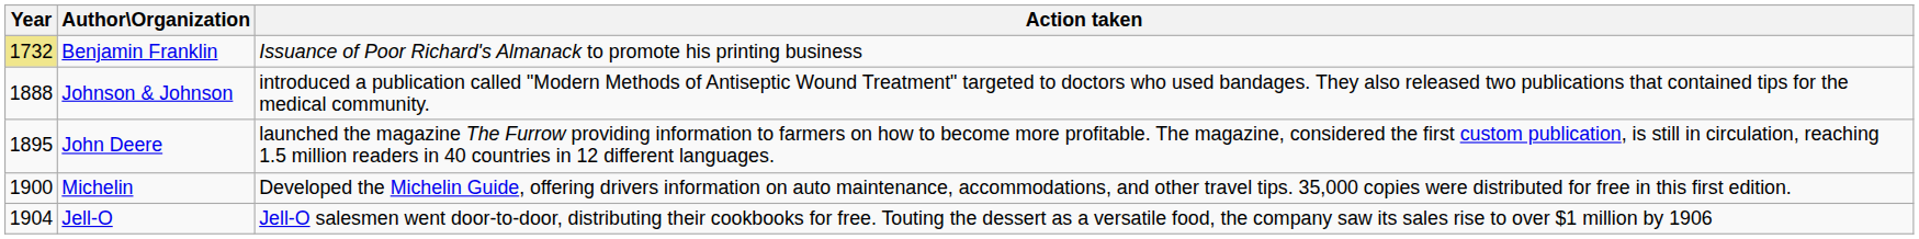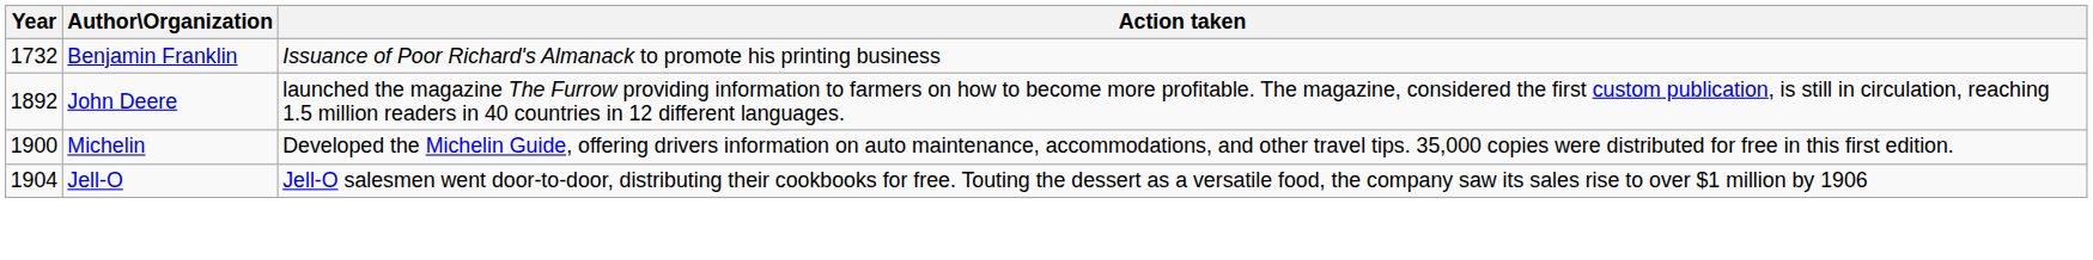Benjamin Franklin | Year: khaki background -> no background
- row: 1888 | Johnson & Johnson | introduced a publication called "Modern Methods of Antiseptic Wound Treatment" targeted to doctors who used bandages. They also released two publications that contained tips for the medical community.
John Deere | Year: 1895 -> 1892
